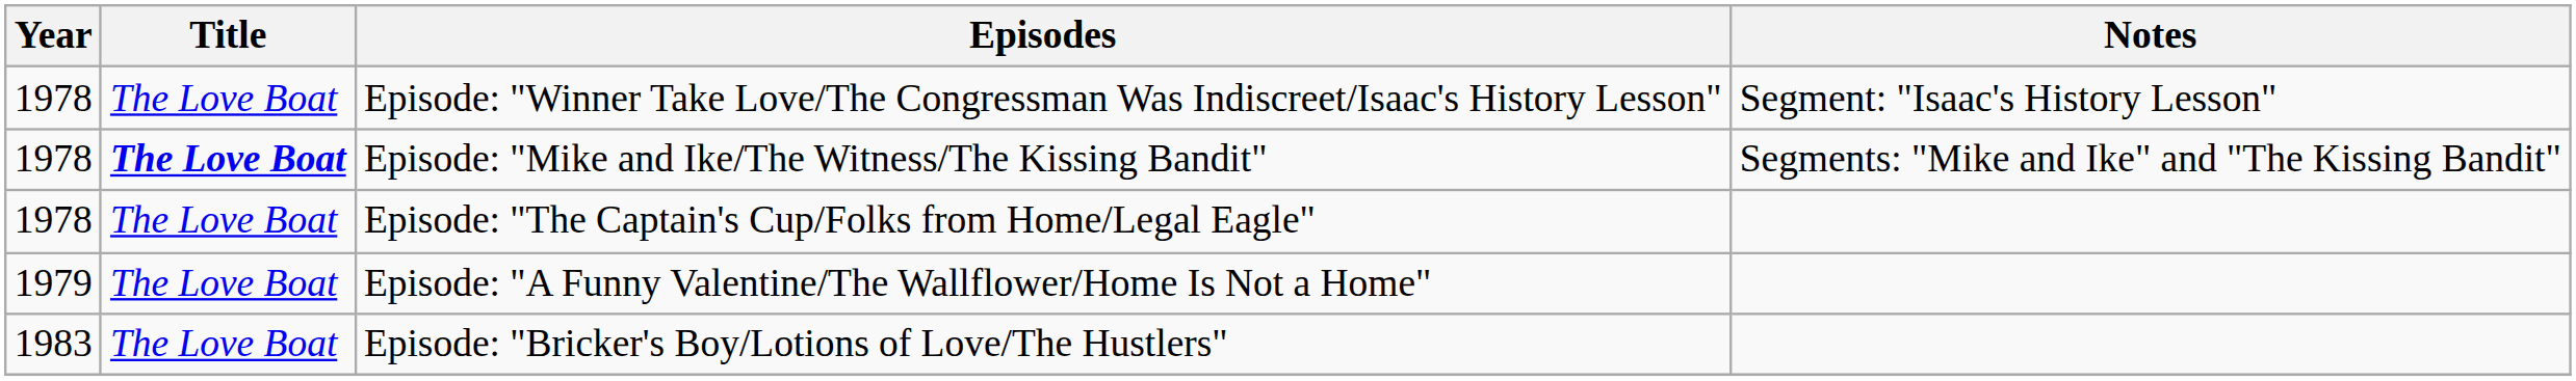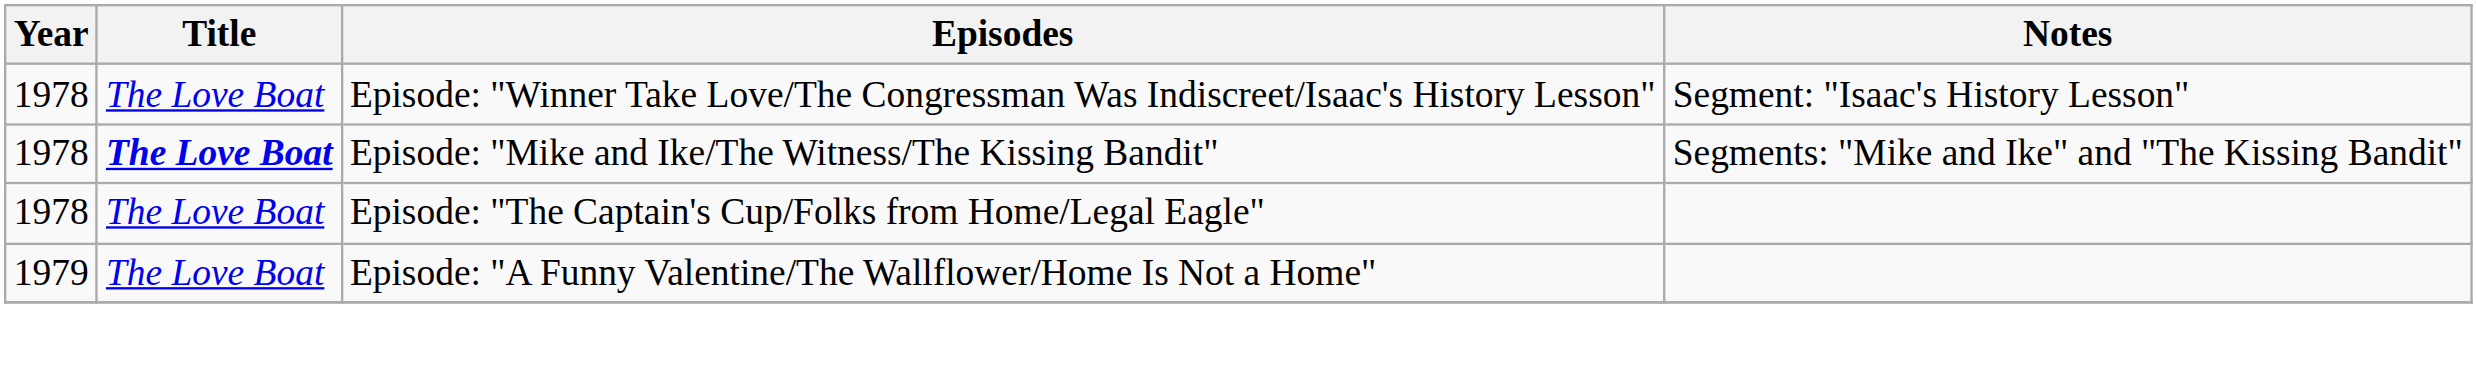- row: 1983 | The Love Boat | Episode: "Bricker's Boy/Lotions of Love/The Hustlers"
